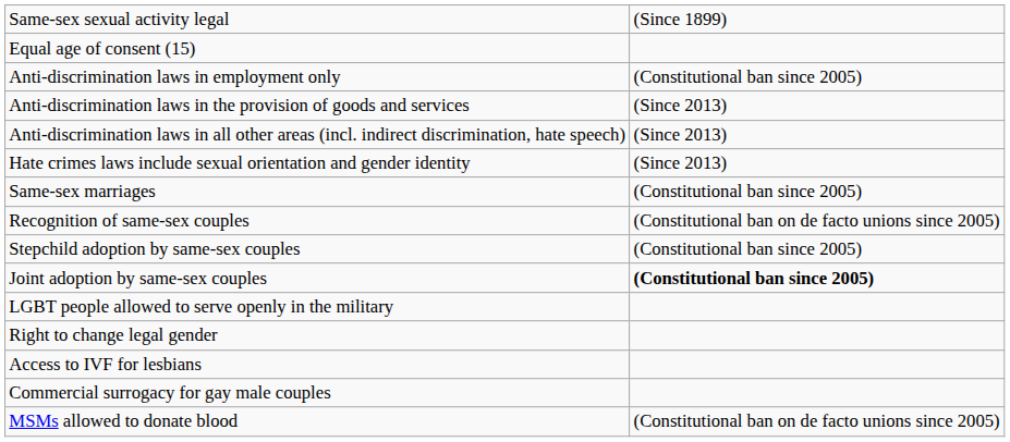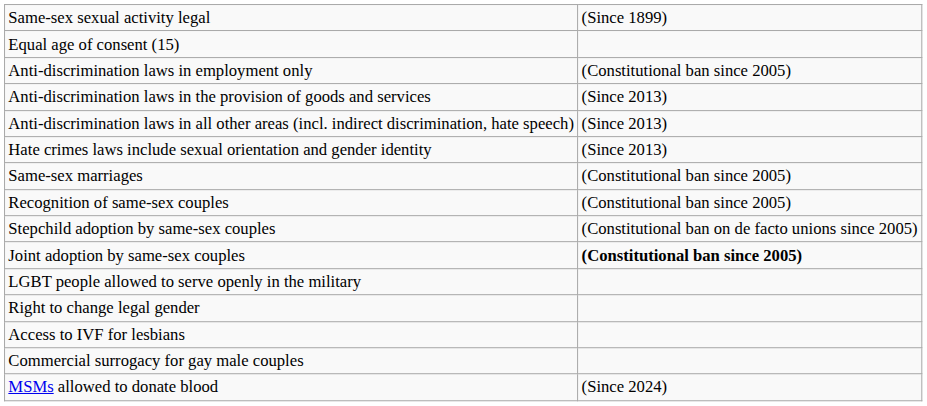Recognition of same-sex couples | column 2: (Constitutional ban on de facto unions since 2005) -> (Constitutional ban since 2005)
Stepchild adoption by same-sex couples | column 2: (Constitutional ban since 2005) -> (Constitutional ban on de facto unions since 2005)
MSMs allowed to donate blood | column 2: (Constitutional ban on de facto unions since 2005) -> (Since 2024)
